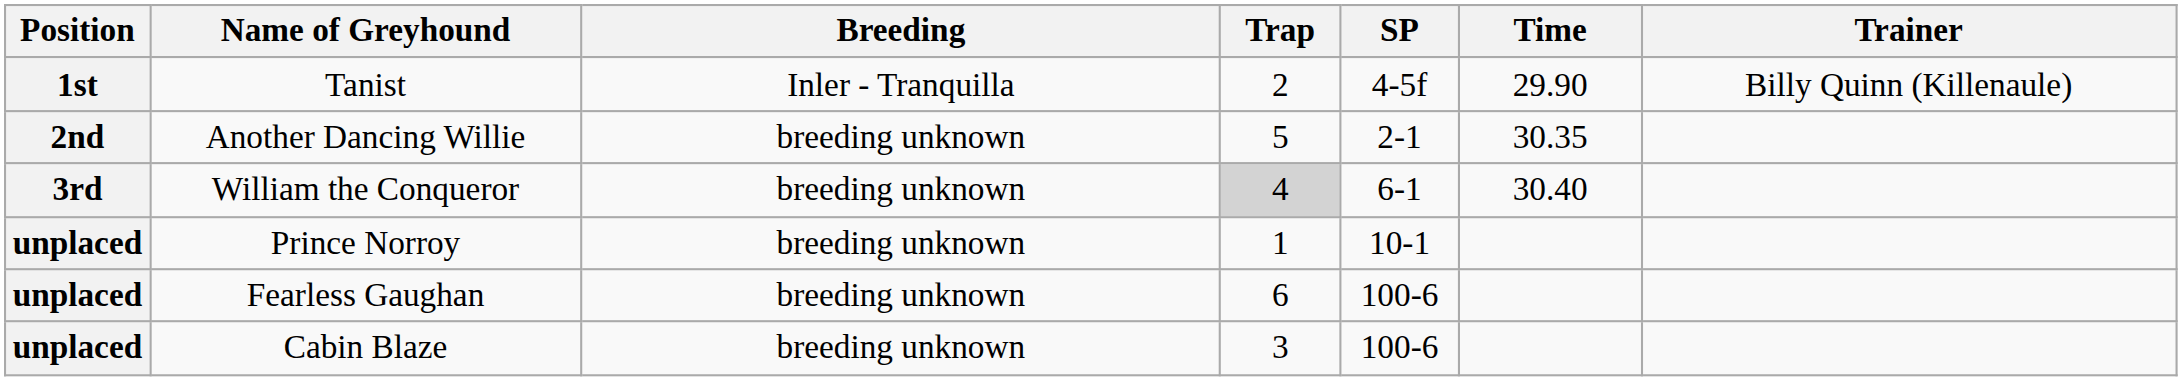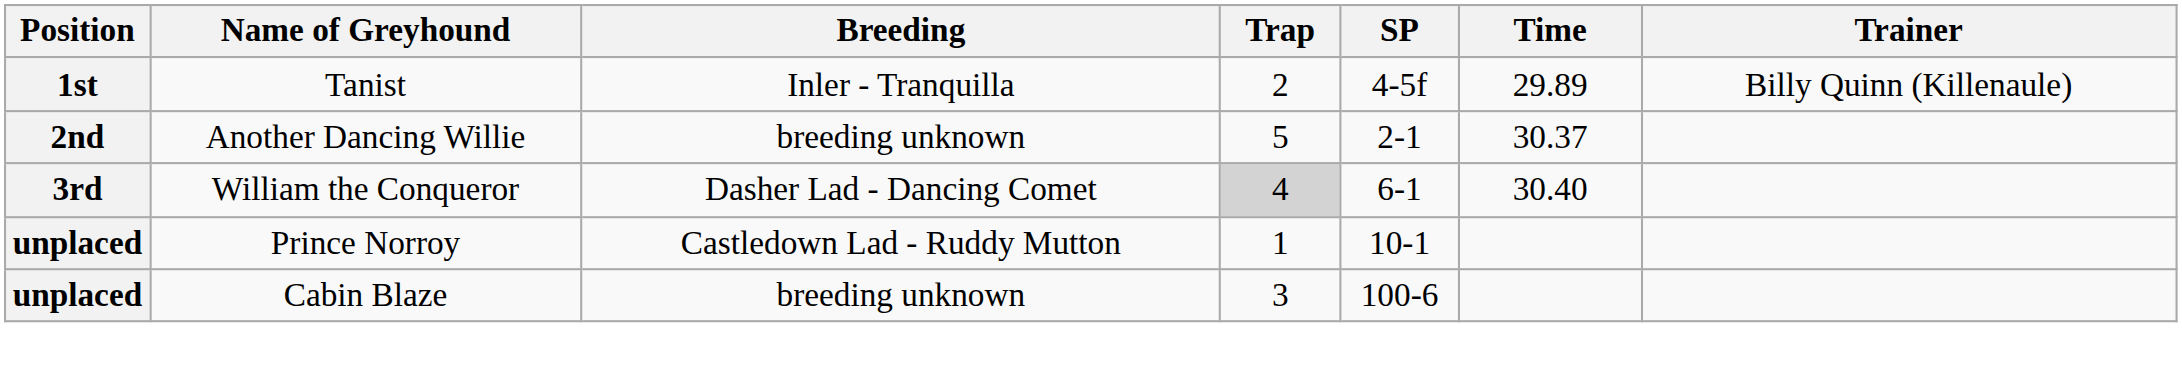Tanist | Time: 29.90 -> 29.89
Another Dancing Willie | Time: 30.35 -> 30.37
William the Conqueror | Breeding: breeding unknown -> Dasher Lad - Dancing Comet
Prince Norroy | Breeding: breeding unknown -> Castledown Lad - Ruddy Mutton
- row: unplaced | Fearless Gaughan | breeding unknown | 6 | 100-6
